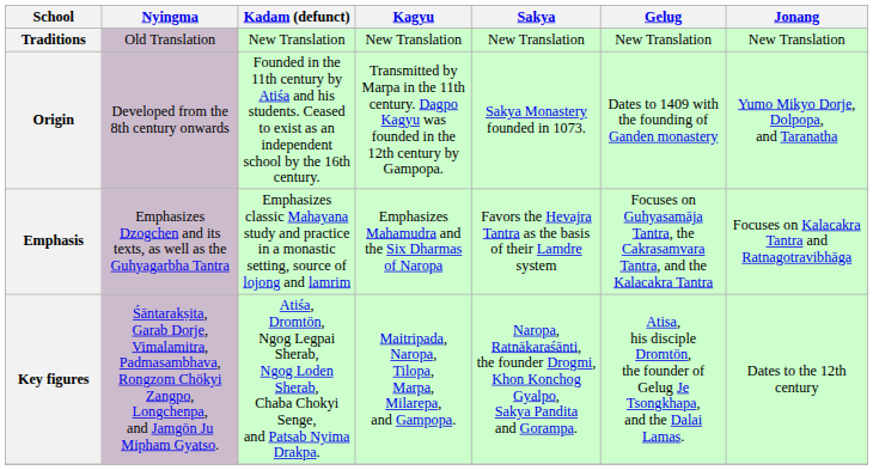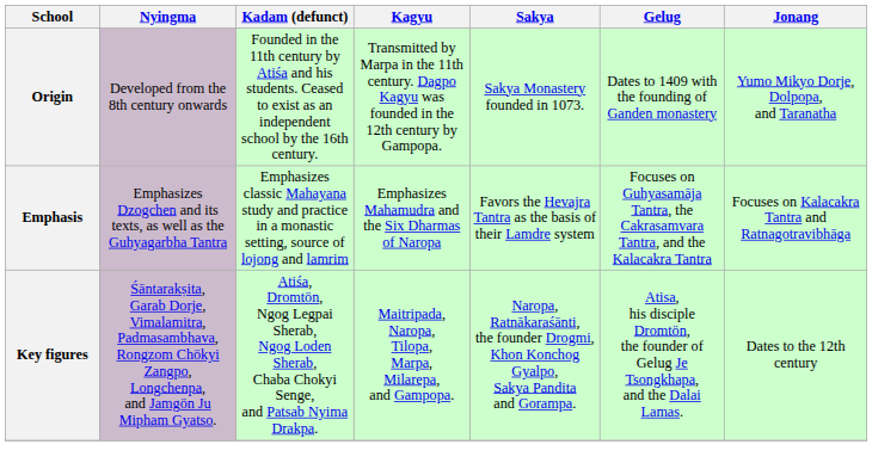- row: Traditions | Old Translation | New Translation | New Translation | New Translation | New Translation | New Translation
